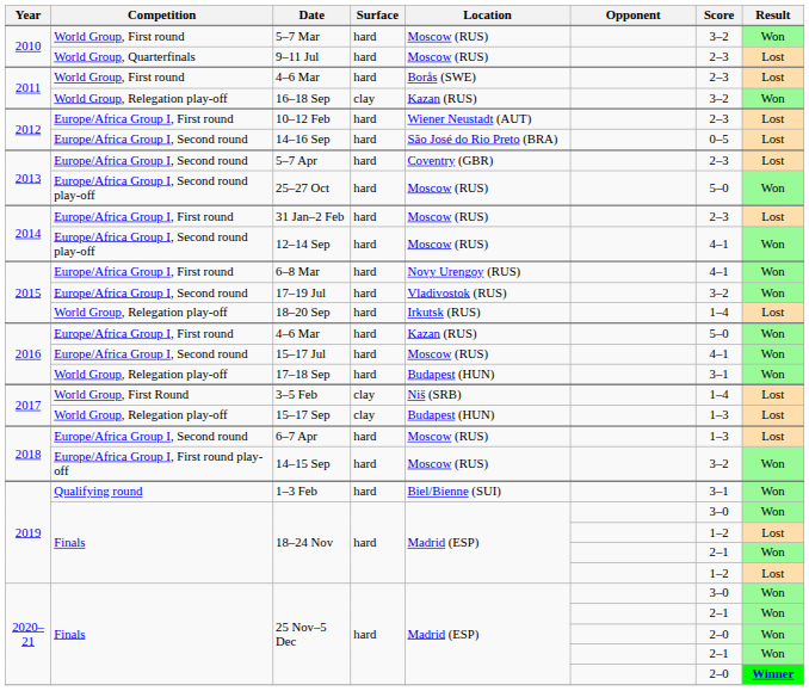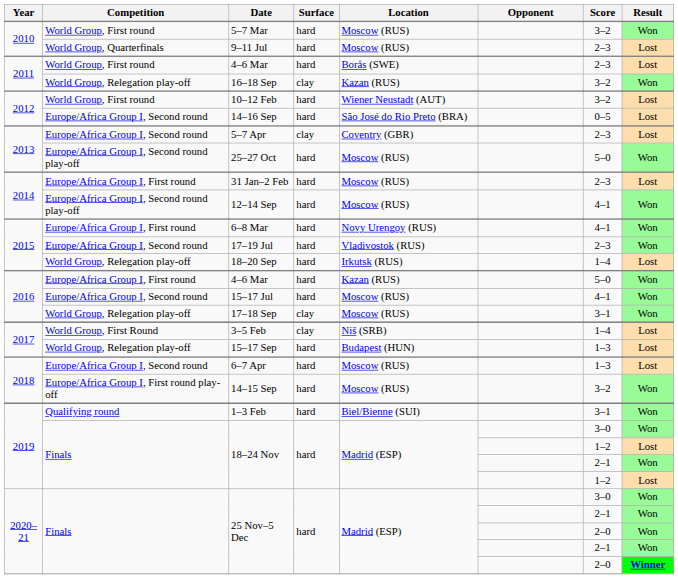10–12 Feb | Competition: Europe/Africa Group I, First round -> World Group, First round
10–12 Feb | Score: 2–3 -> 3–2
5–7 Apr | Surface: hard -> clay
17–19 Jul | Score: 3–2 -> 2–3
17–18 Sep | Surface: hard -> clay
17–18 Sep | Location: Budapest (HUN) -> Moscow (RUS)
15–17 Sep | Surface: clay -> hard
